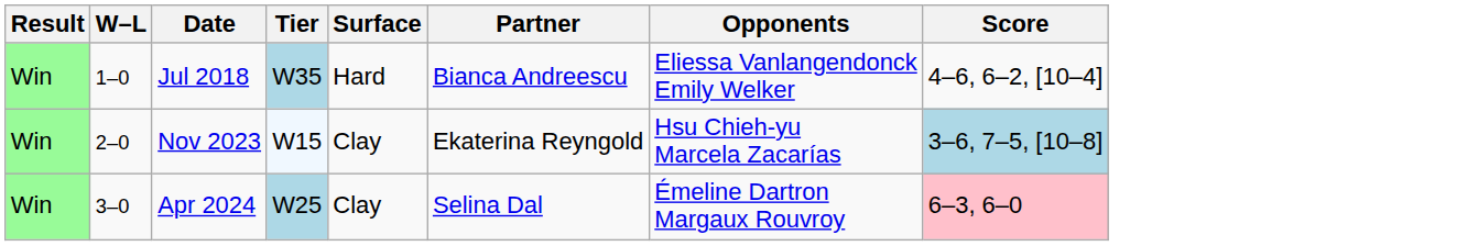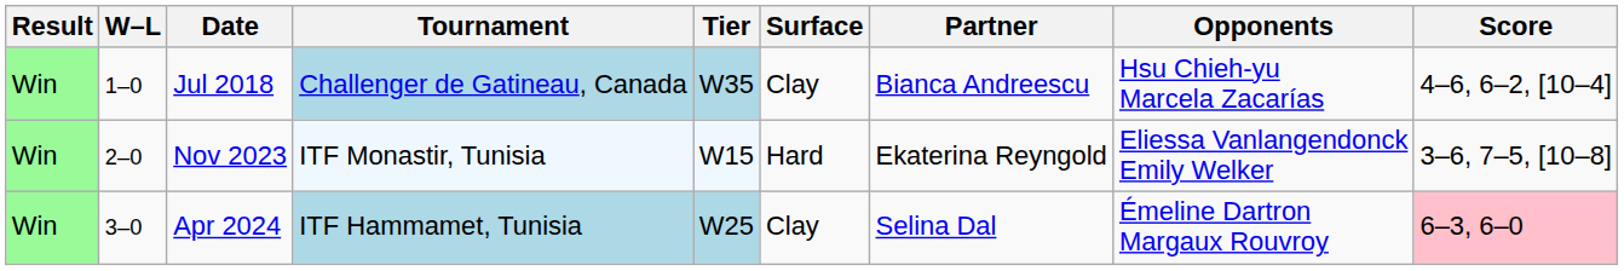+ column: Tournament | Challenger de Gatineau, Canada | ITF Monastir, Tunisia | ITF Hammamet, Tunisia
Jul 2018 | Surface: Hard -> Clay
Jul 2018 | Opponents: Eliessa Vanlangendonck Emily Welker -> Hsu Chieh-yu Marcela Zacarías
Nov 2023 | Surface: Clay -> Hard
Nov 2023 | Opponents: Hsu Chieh-yu Marcela Zacarías -> Eliessa Vanlangendonck Emily Welker
Nov 2023 | Score: lightblue background -> no background
